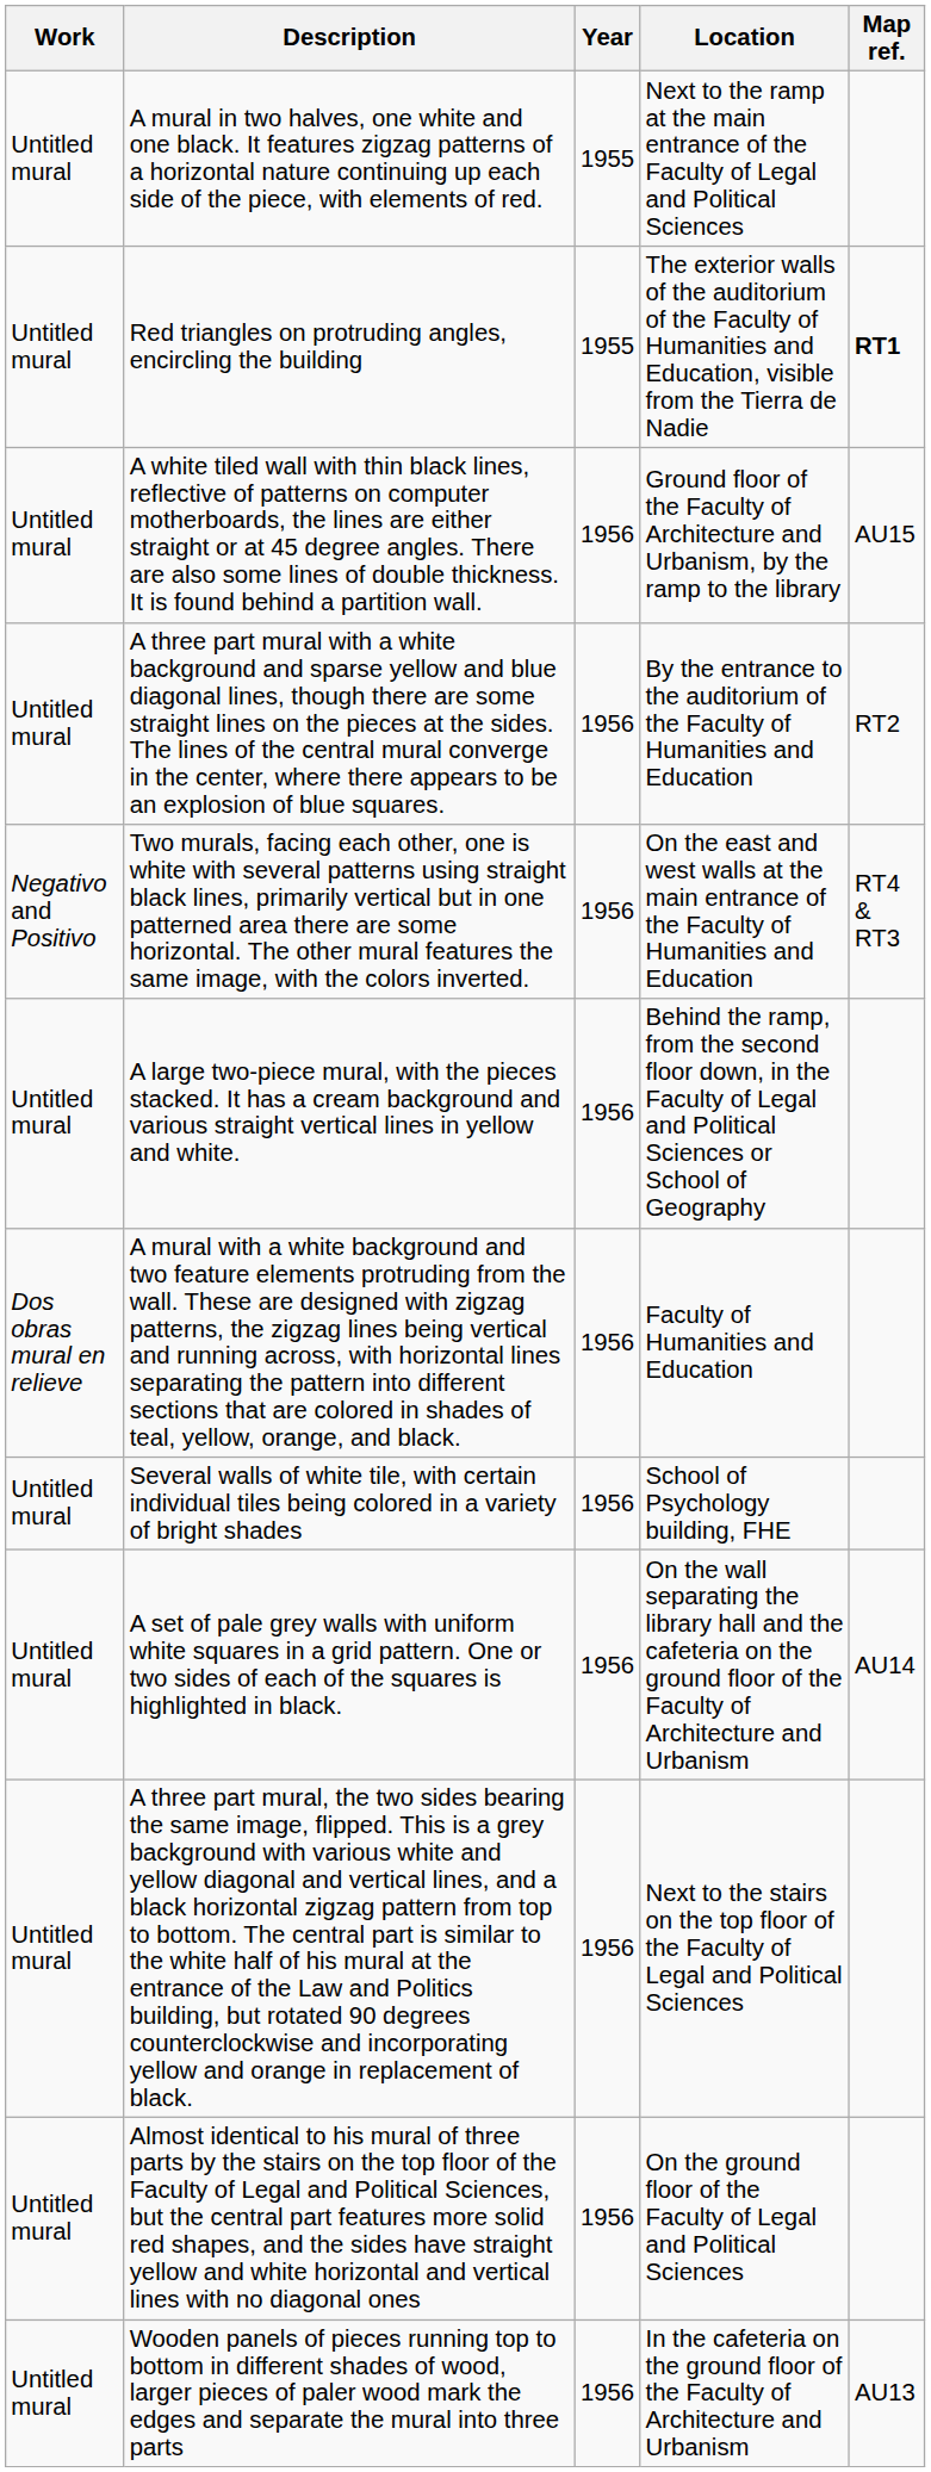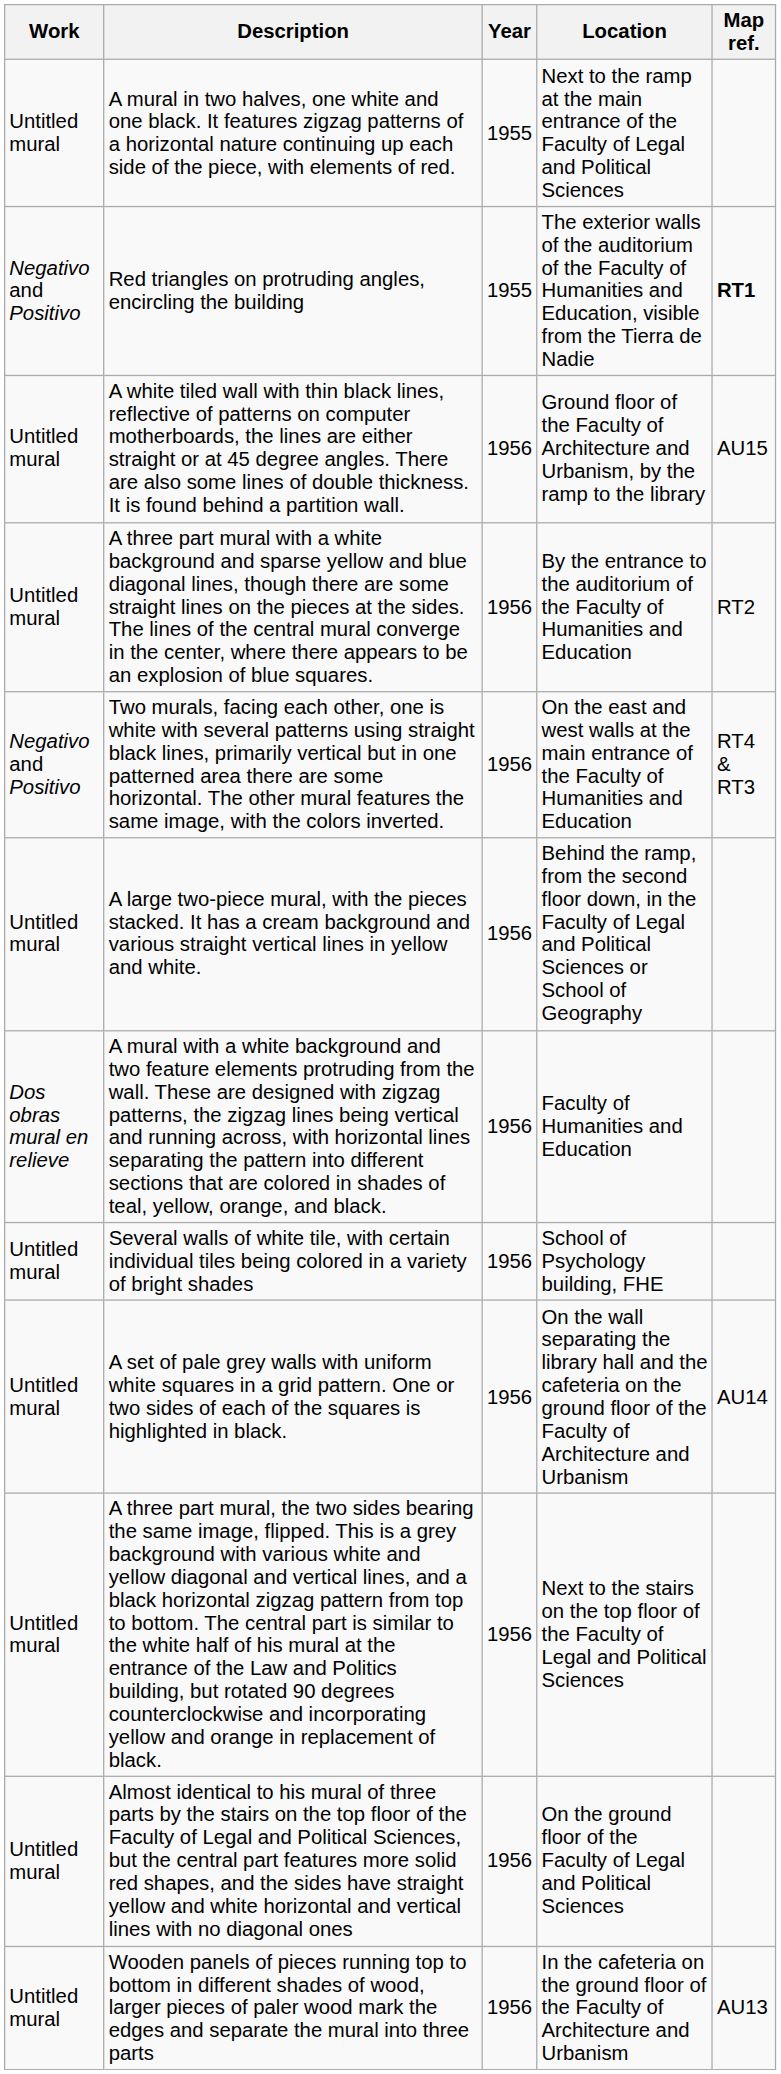Red triangles on protruding angles, encircling the building | Work: Untitled mural -> Negativo and Positivo
